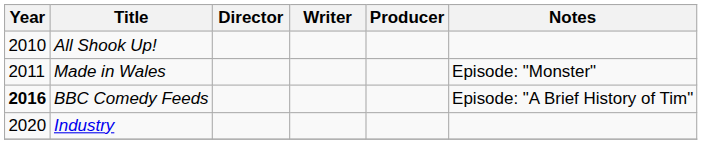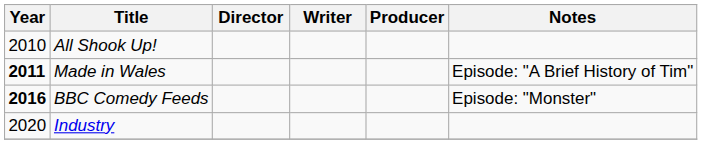Made in Wales | Year: normal -> bold
Made in Wales | Notes: Episode: "Monster" -> Episode: "A Brief History of Tim"
BBC Comedy Feeds | Notes: Episode: "A Brief History of Tim" -> Episode: "Monster"
